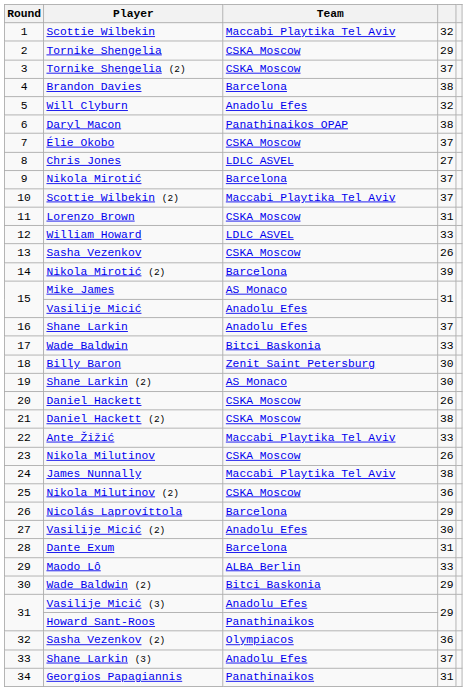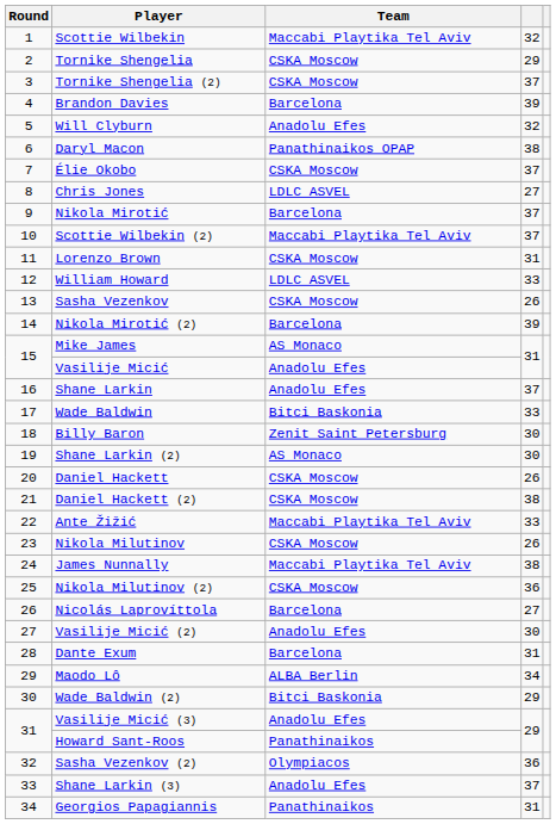Brandon Davies | column 4: 38 -> 39
Nicolás Laprovíttola | column 4: 29 -> 27
Maodo Lô | column 4: 33 -> 34
